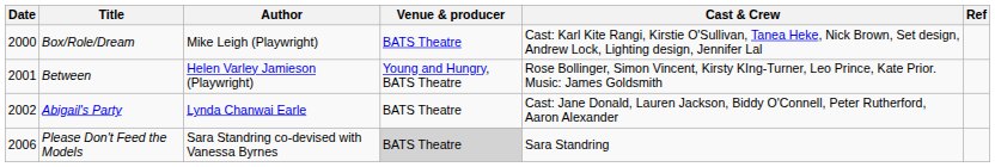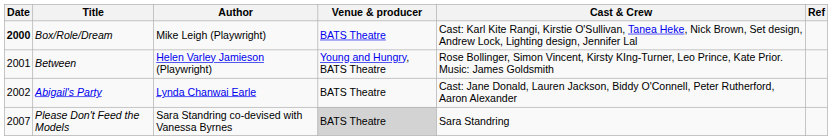Box/Role/Dream | Date: normal -> bold
Please Don't Feed the Models | Date: 2006 -> 2007
